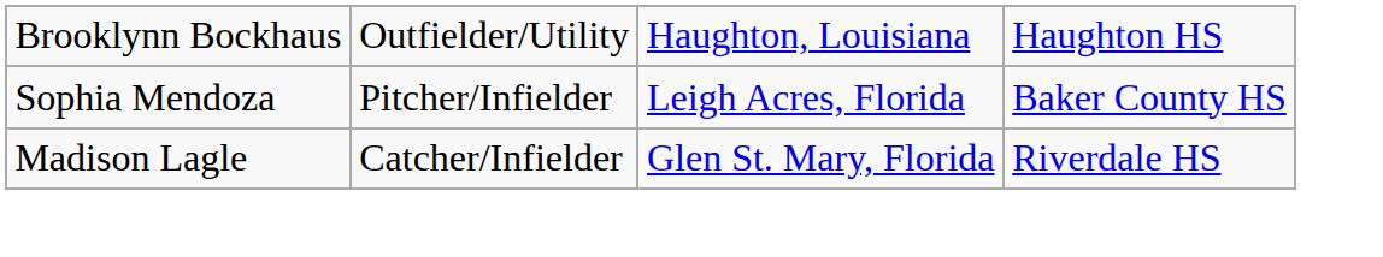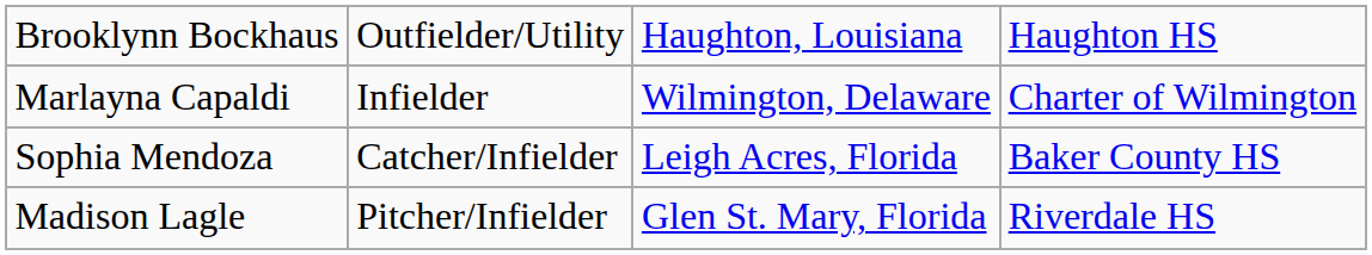+ row: Marlayna Capaldi | Infielder | Wilmington, Delaware | Charter of Wilmington
Sophia Mendoza | column 2: Pitcher/Infielder -> Catcher/Infielder
Madison Lagle | column 2: Catcher/Infielder -> Pitcher/Infielder
